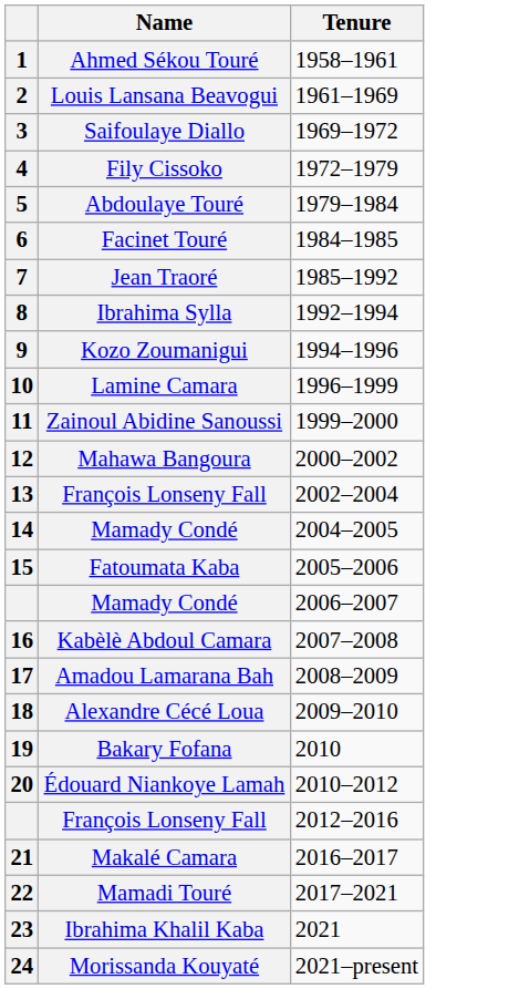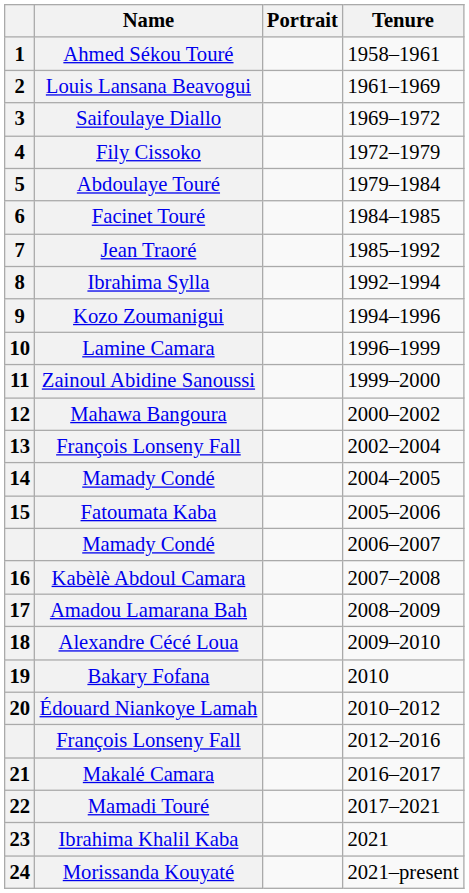+ column: Portrait
